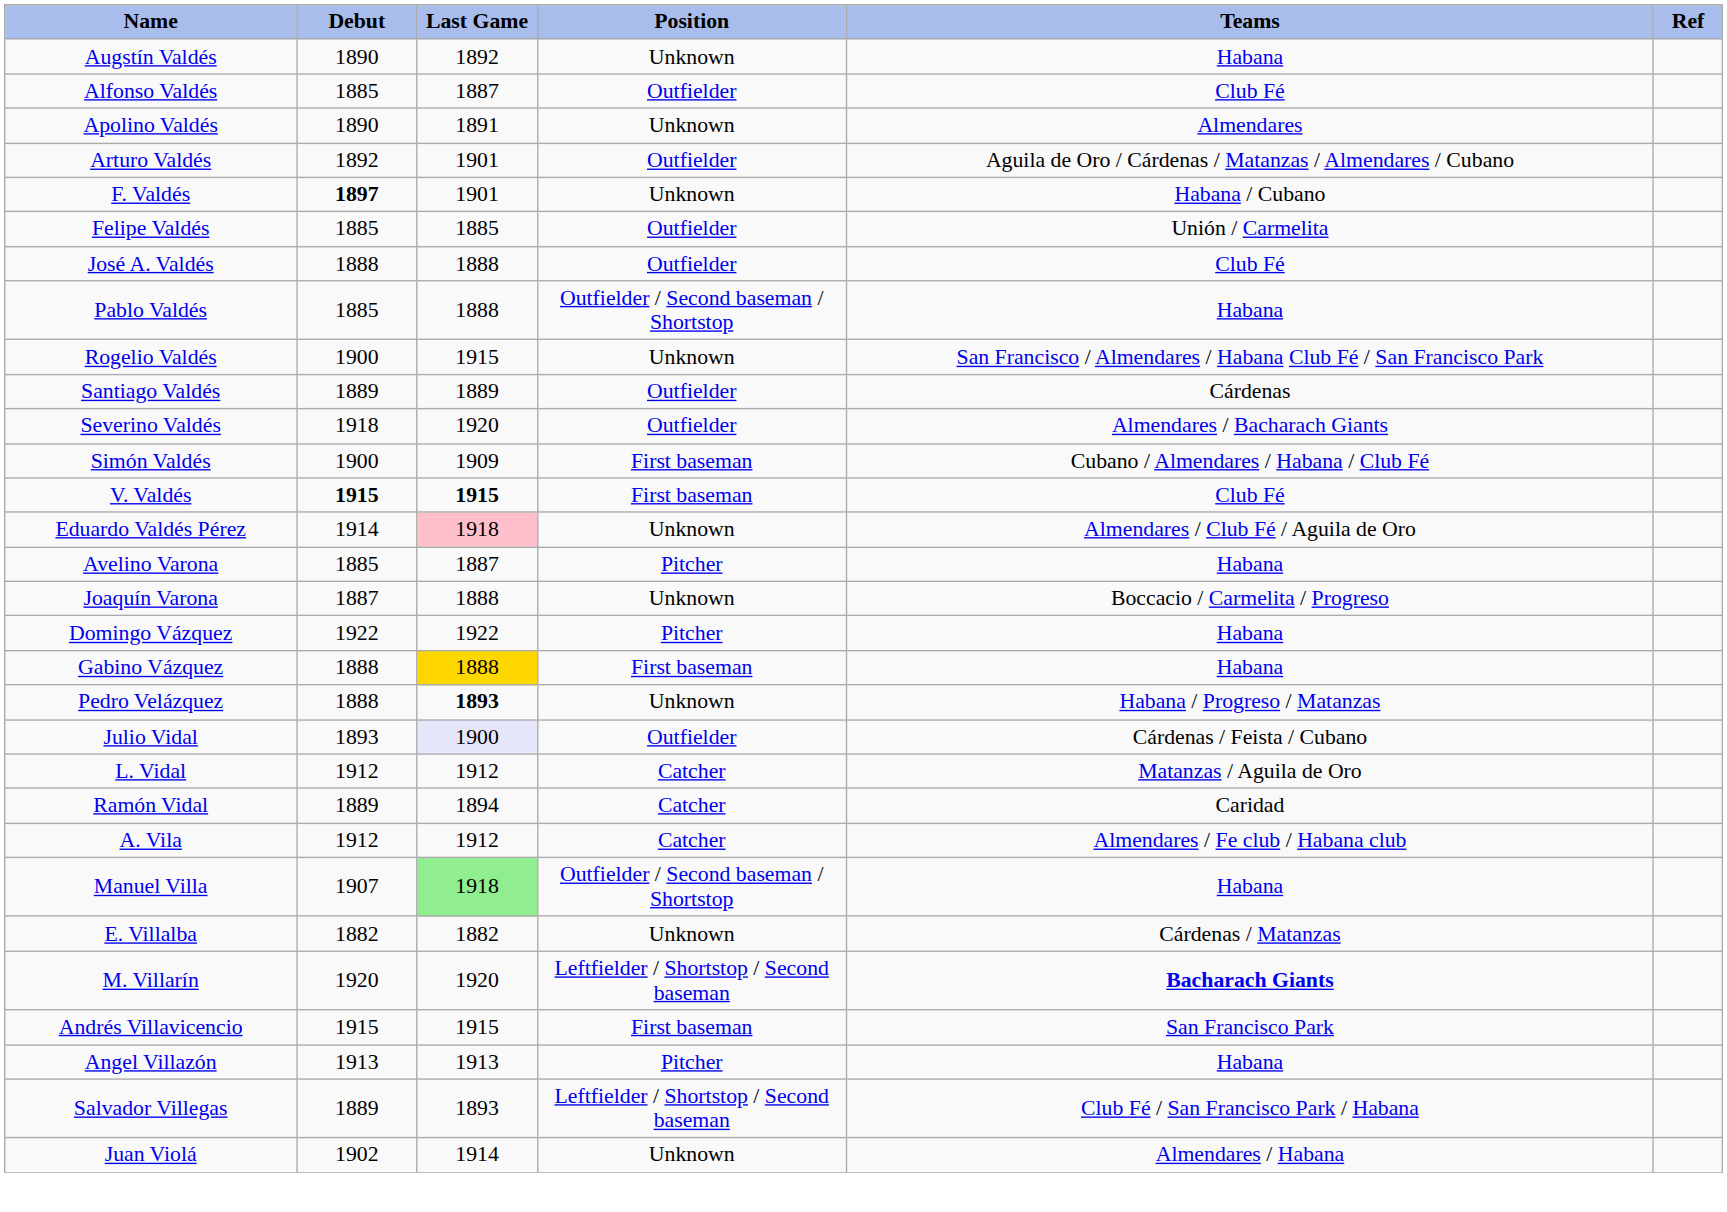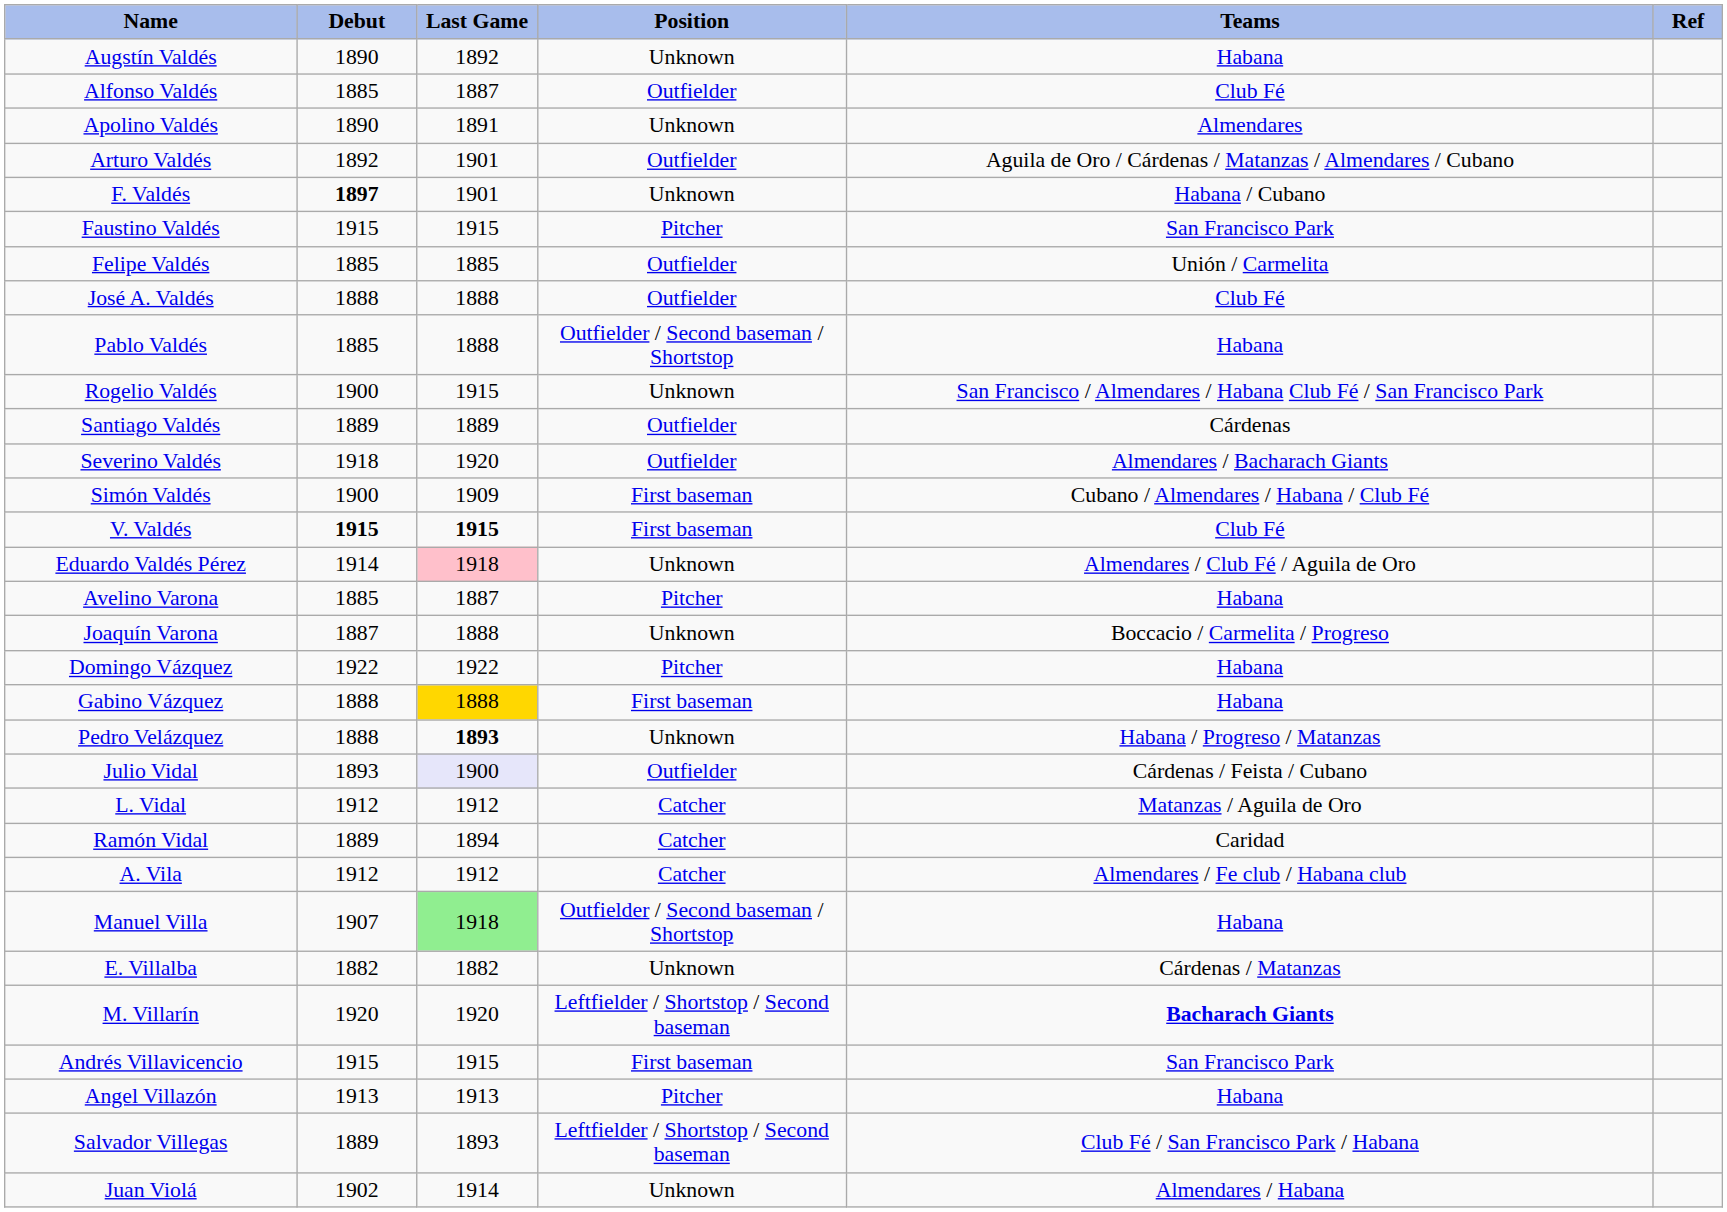+ row: Faustino Valdés | 1915 | 1915 | Pitcher | San Francisco Park
